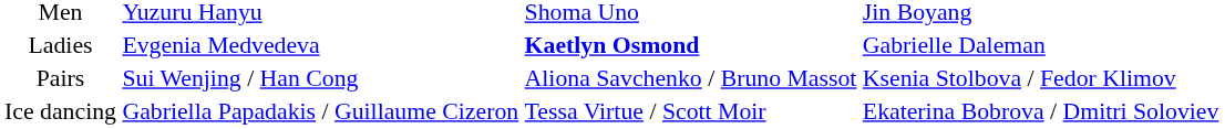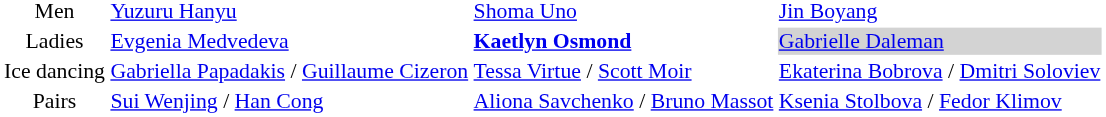Ladies | column 4: no background -> lightgrey background
rows swapped: Pairs <-> Ice dancing
